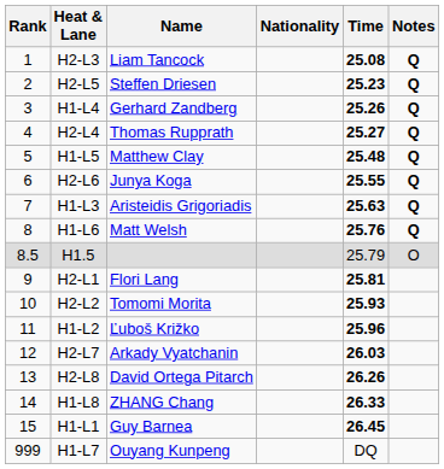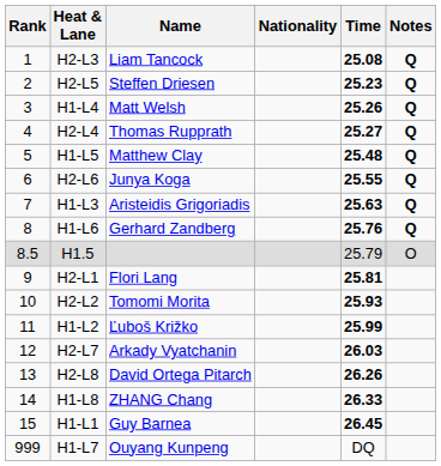H1-L4 | Name: Gerhard Zandberg -> Matt Welsh
H1-L6 | Name: Matt Welsh -> Gerhard Zandberg
H1-L2 | Time: 25.96 -> 25.99
